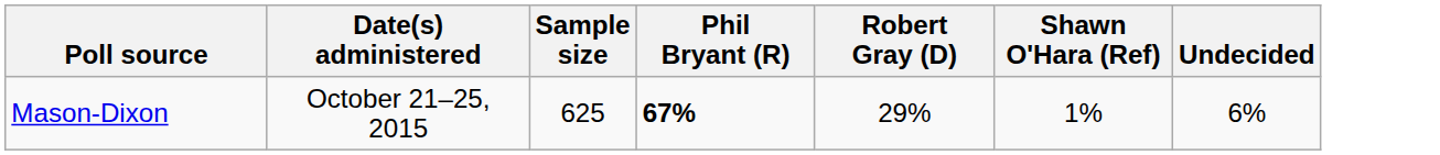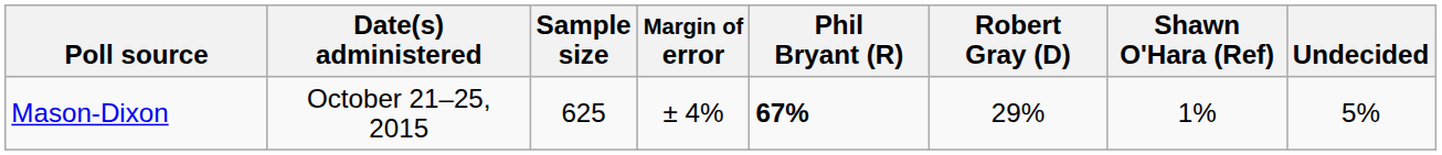+ column: Margin of error | ± 4%
Mason-Dixon | Undecided: 6% -> 5%
